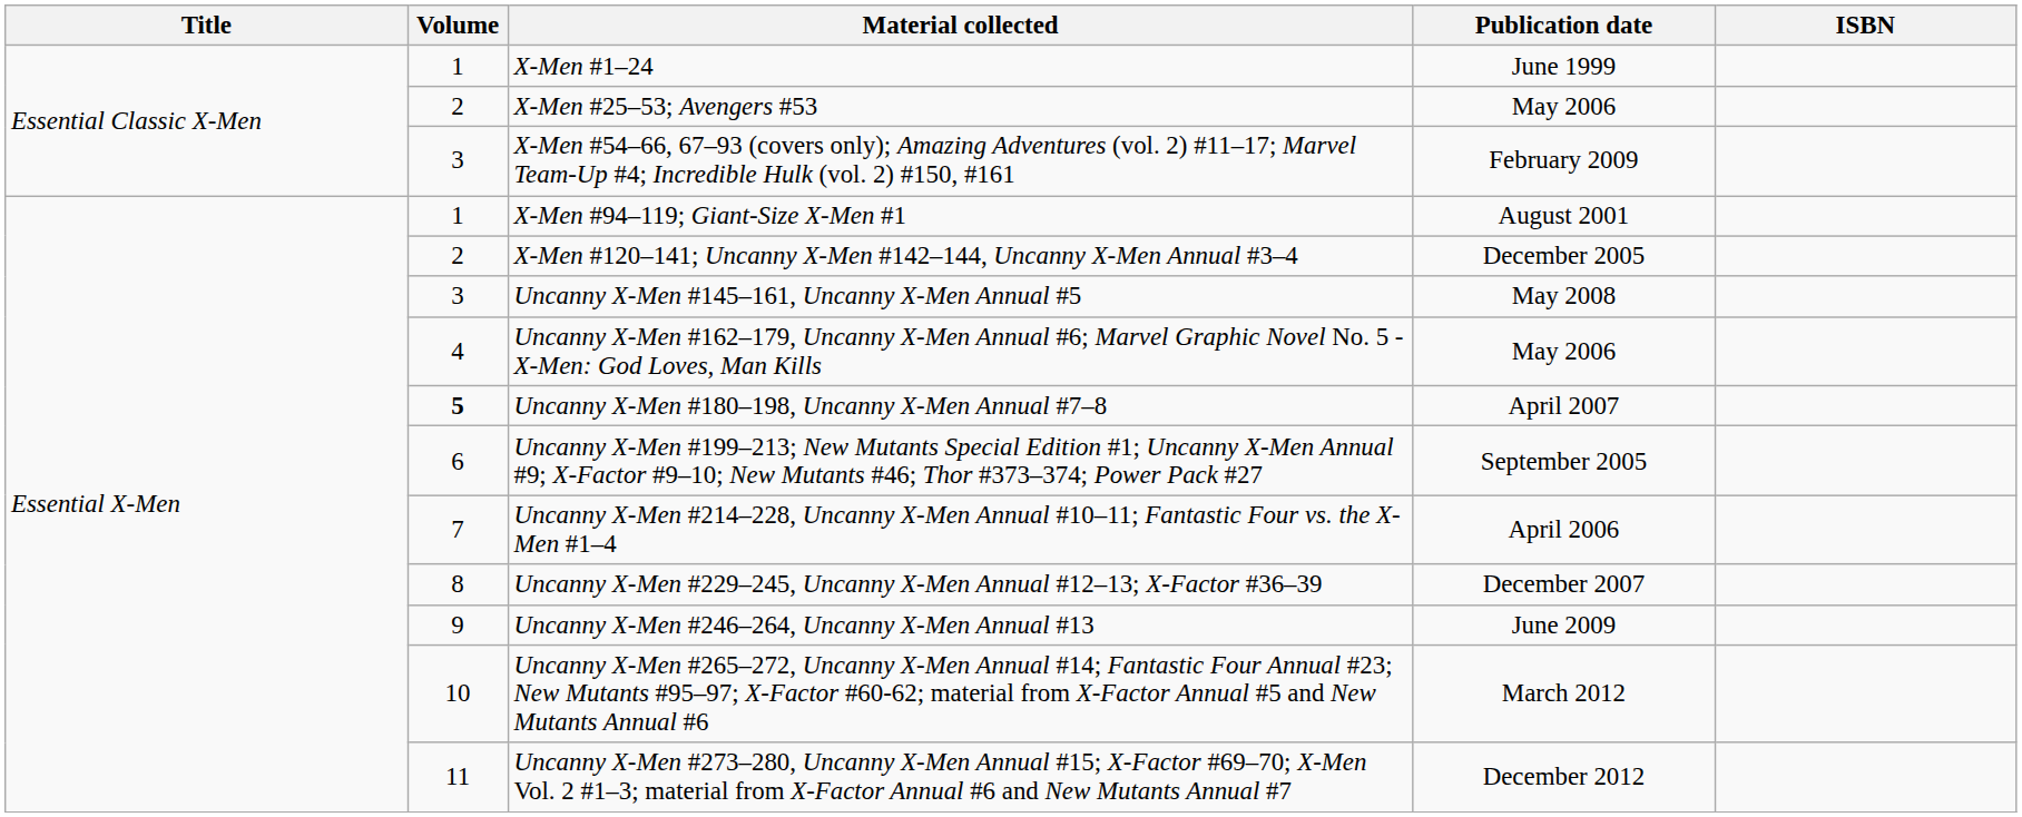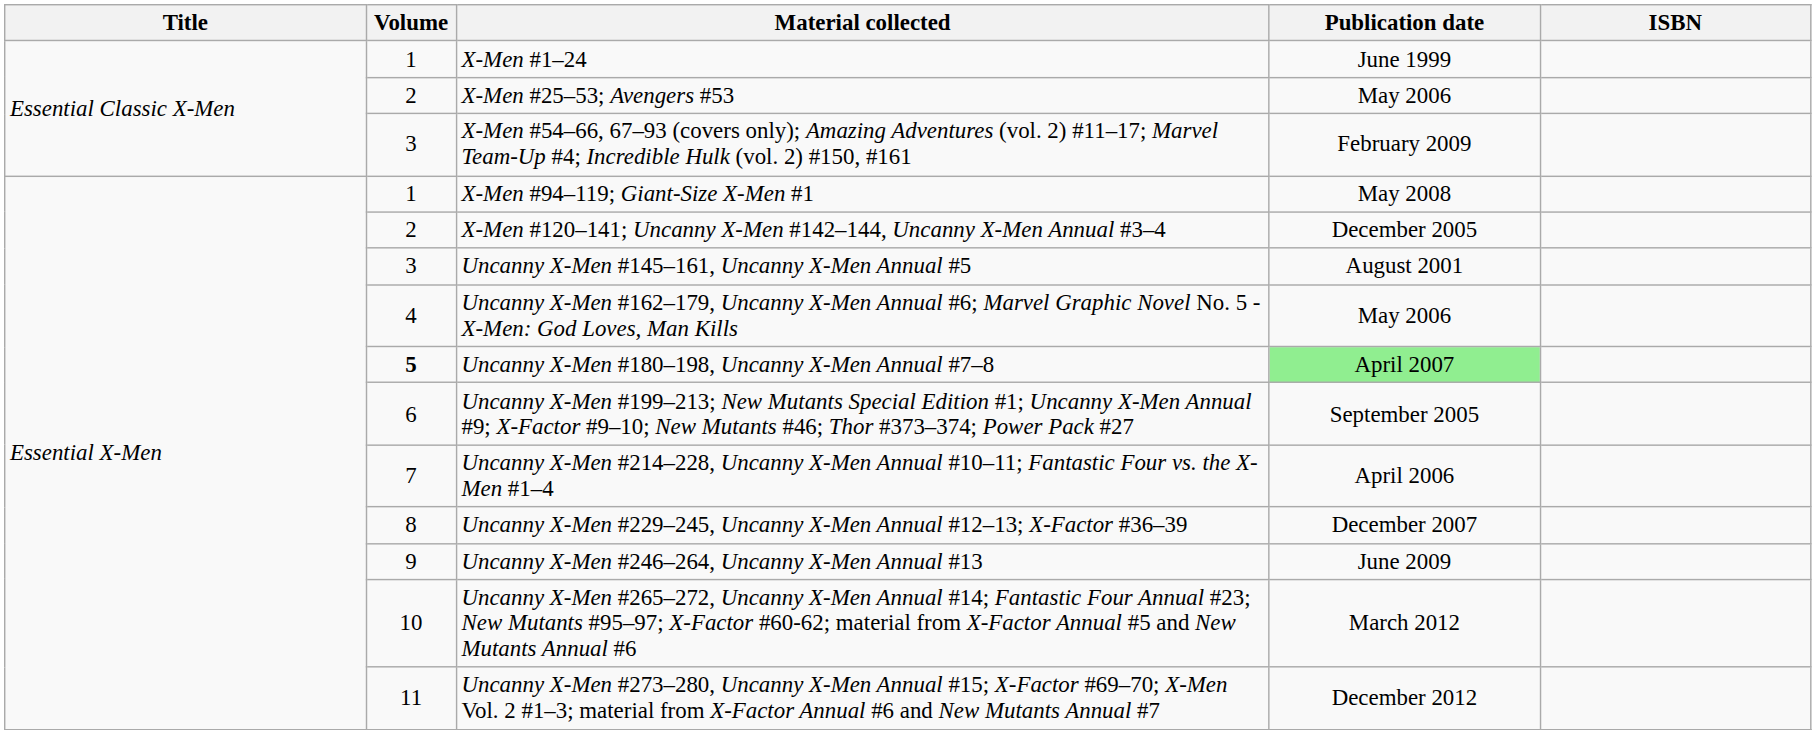X-Men #94–119; Giant-Size X-Men #1 | Publication date: August 2001 -> May 2008
Uncanny X-Men #145–161, Uncanny X-Men Annual #5 | Publication date: May 2008 -> August 2001
Uncanny X-Men #180–198, Uncanny X-Men Annual #7–8 | Publication date: no background -> lightgreen background
